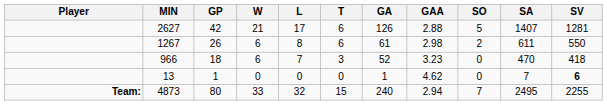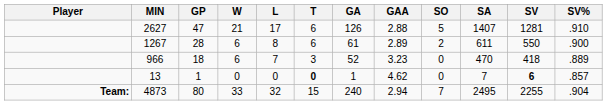+ column: SV% | .910 | .900 | .889 | .857 | .904
2627 | GP: 42 -> 47
1267 | GP: 26 -> 28
1267 | GAA: 2.98 -> 2.89
13 | T: normal -> bold
